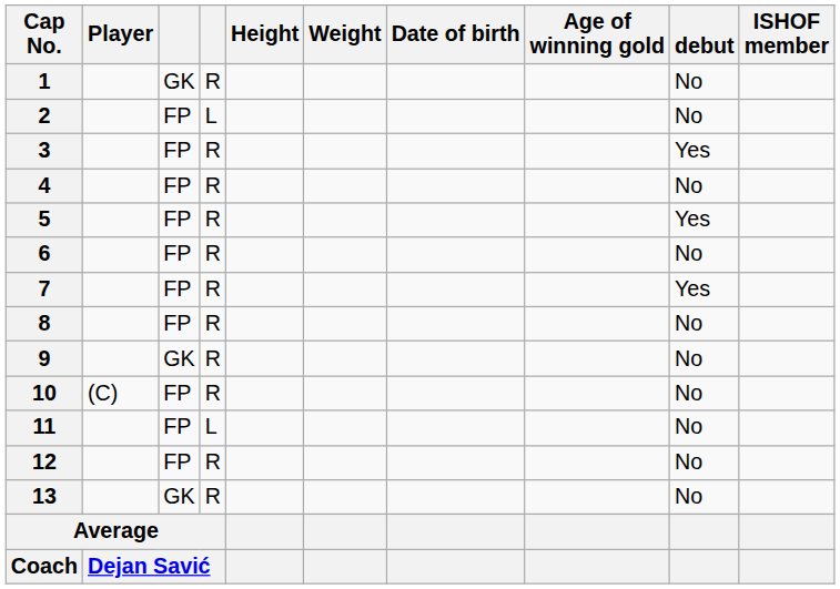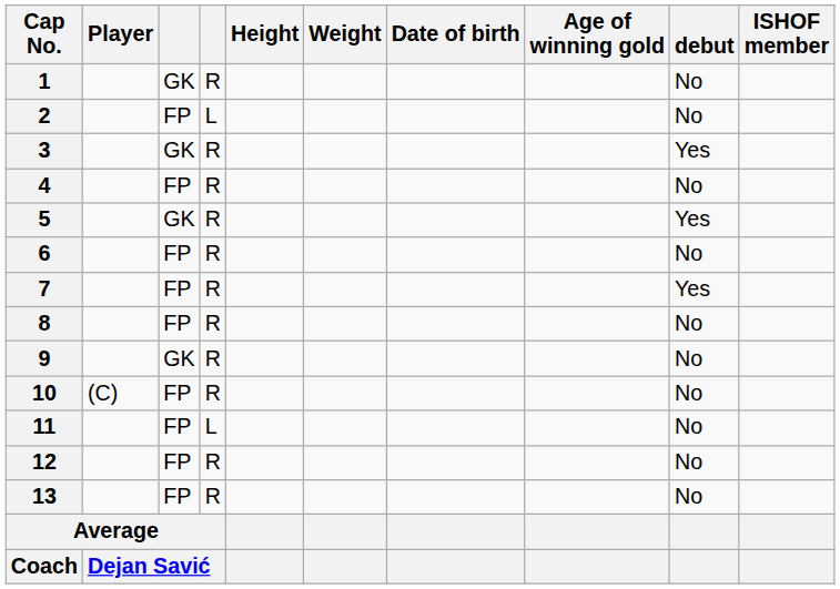3 | column 3: FP -> GK
5 | column 3: FP -> GK
13 | column 3: GK -> FP
